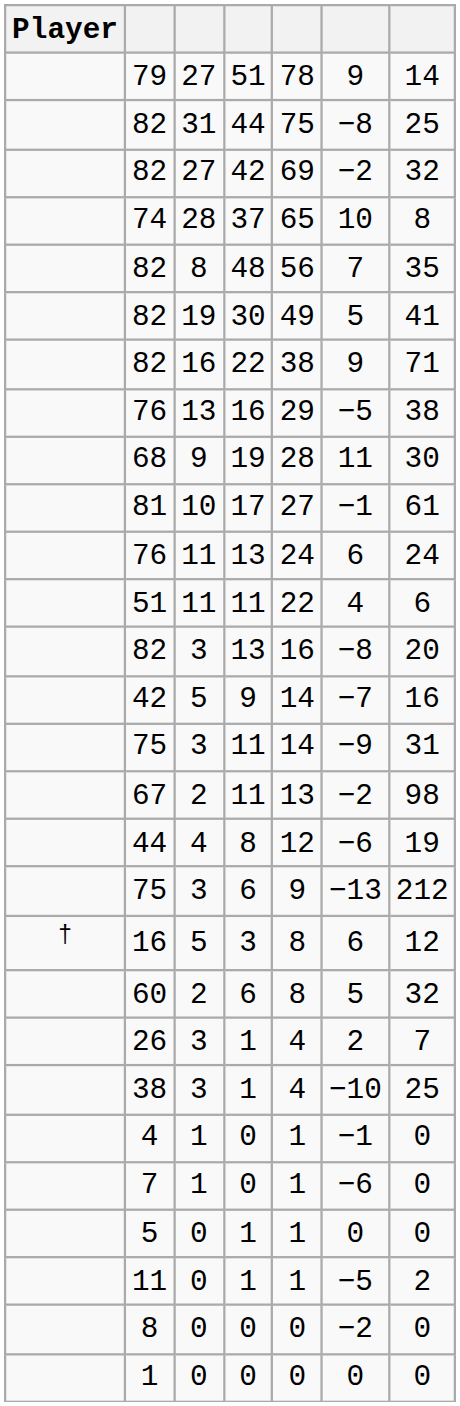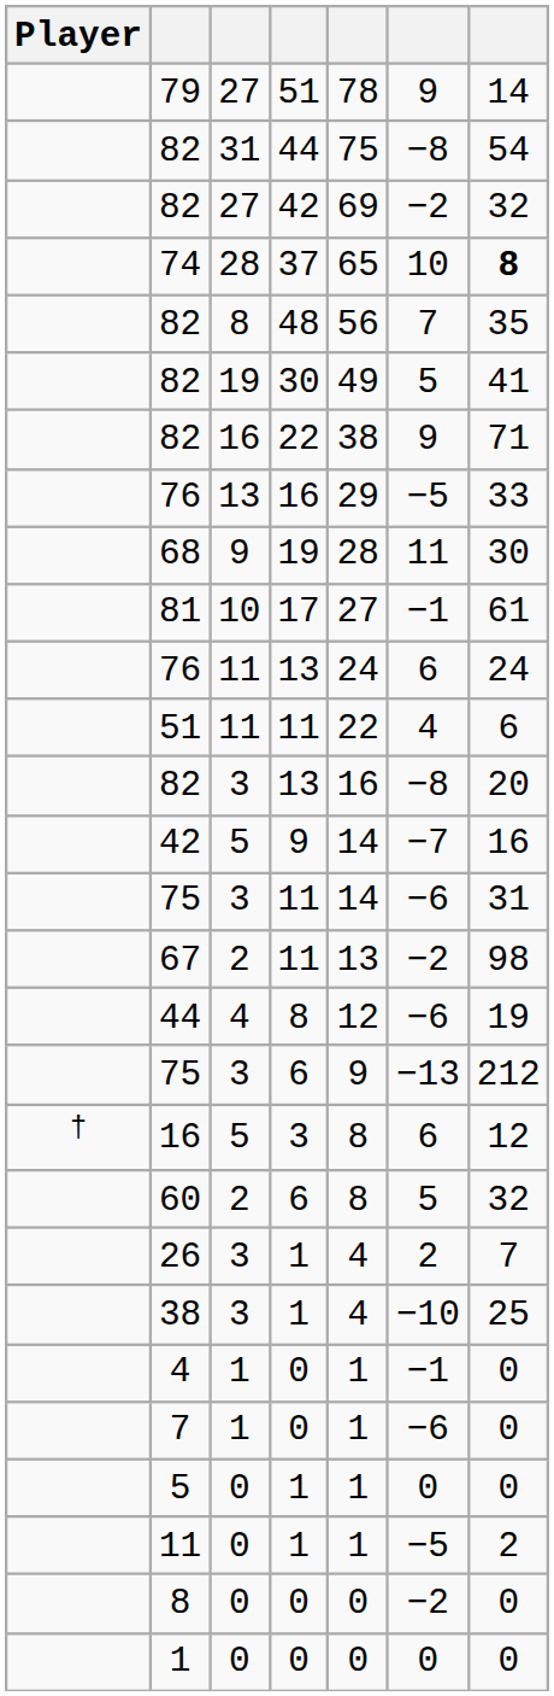82 / 44 | column 7: 25 -> 54
74 | column 7: normal -> bold
76 / 16 | column 7: 38 -> 33
75 / 11 | column 6: −9 -> −6
